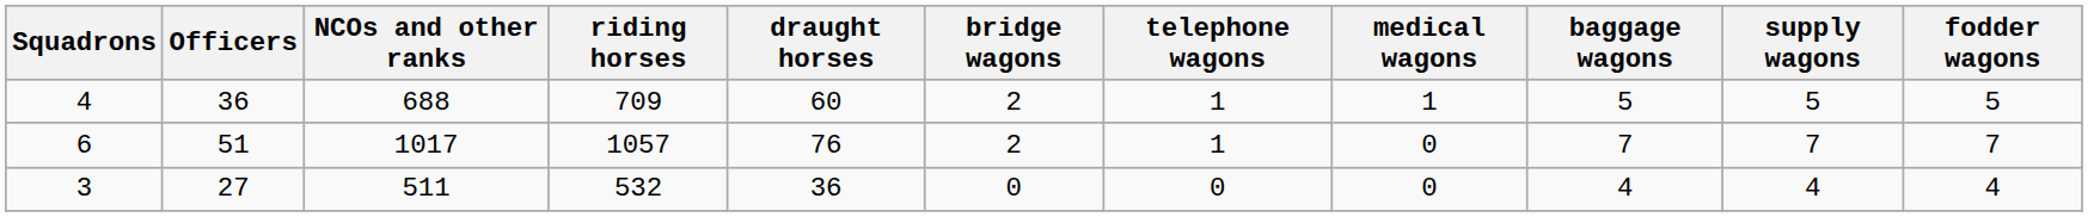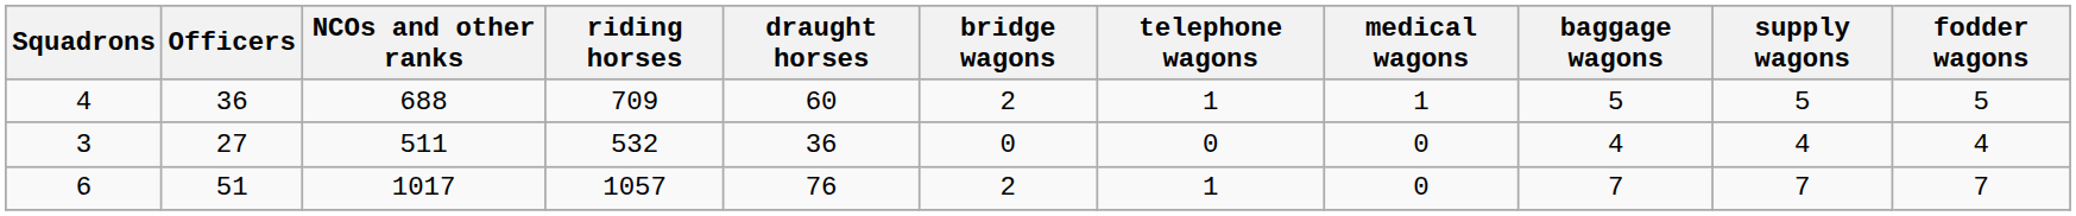rows swapped: 6 <-> 3
